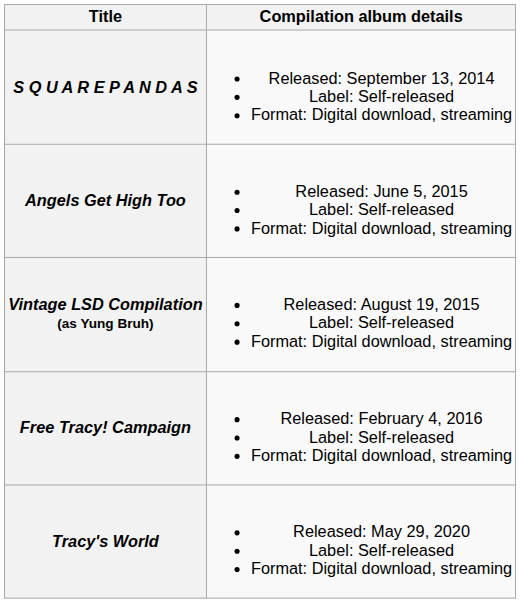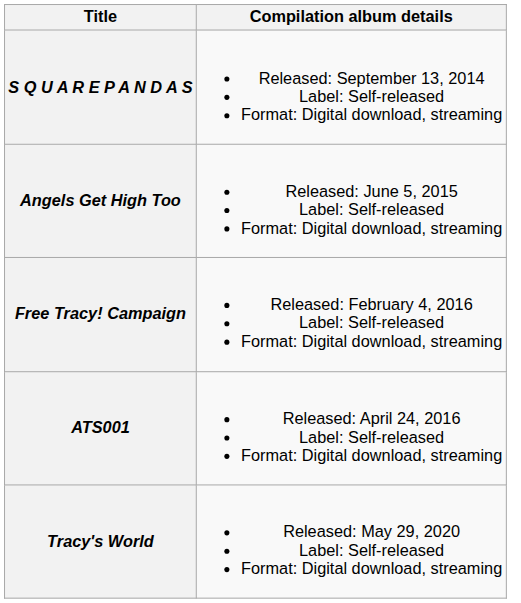- row: Vintage LSD Compilation (as Yung Bruh) | Released: August 19, 2015 Label: Self-released Format: Digital download, streaming
+ row: ATS001 | Released: April 24, 2016 Label: Self-released Format: Digital download, streaming
